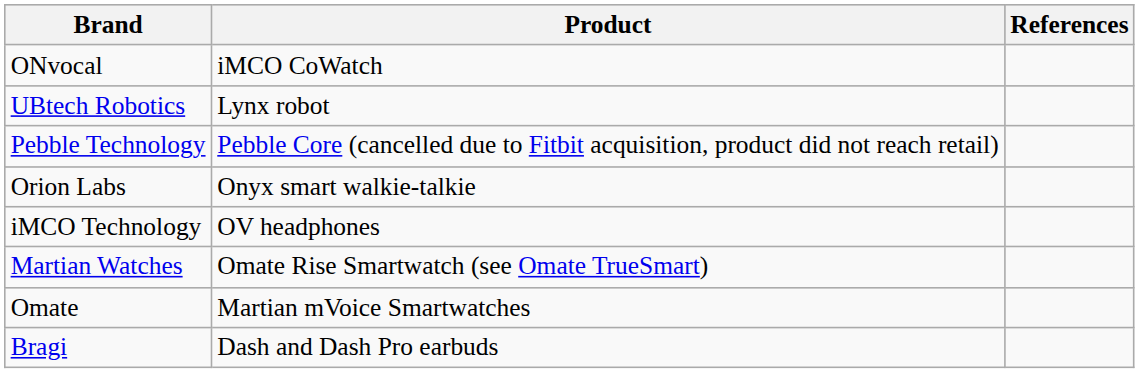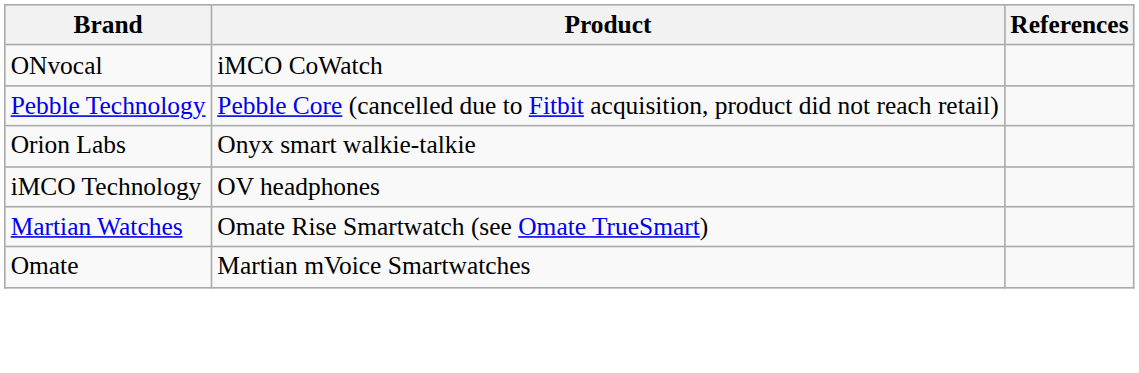- row: UBtech Robotics | Lynx robot
- row: Bragi | Dash and Dash Pro earbuds
